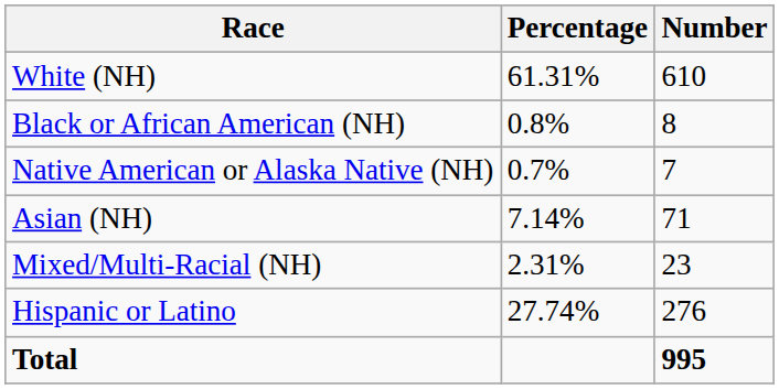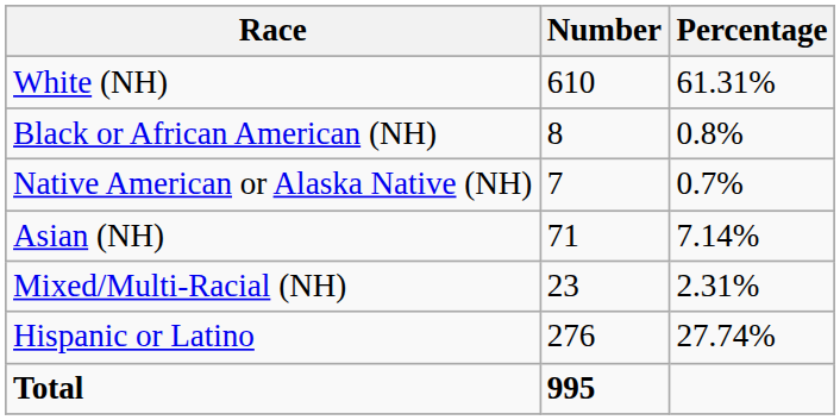columns swapped: Number <-> Percentage
